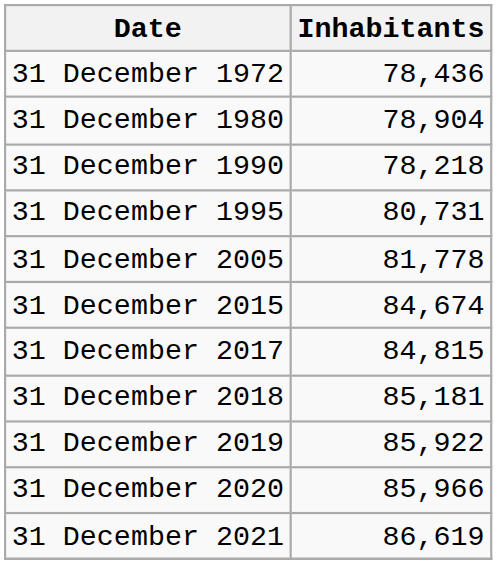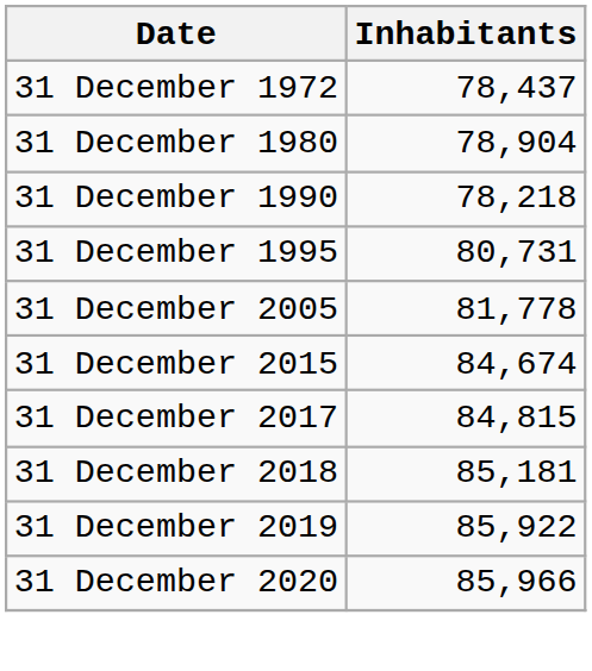31 December 1972 | Inhabitants: 78,436 -> 78,437
- row: 31 December 2021 | 86,619
